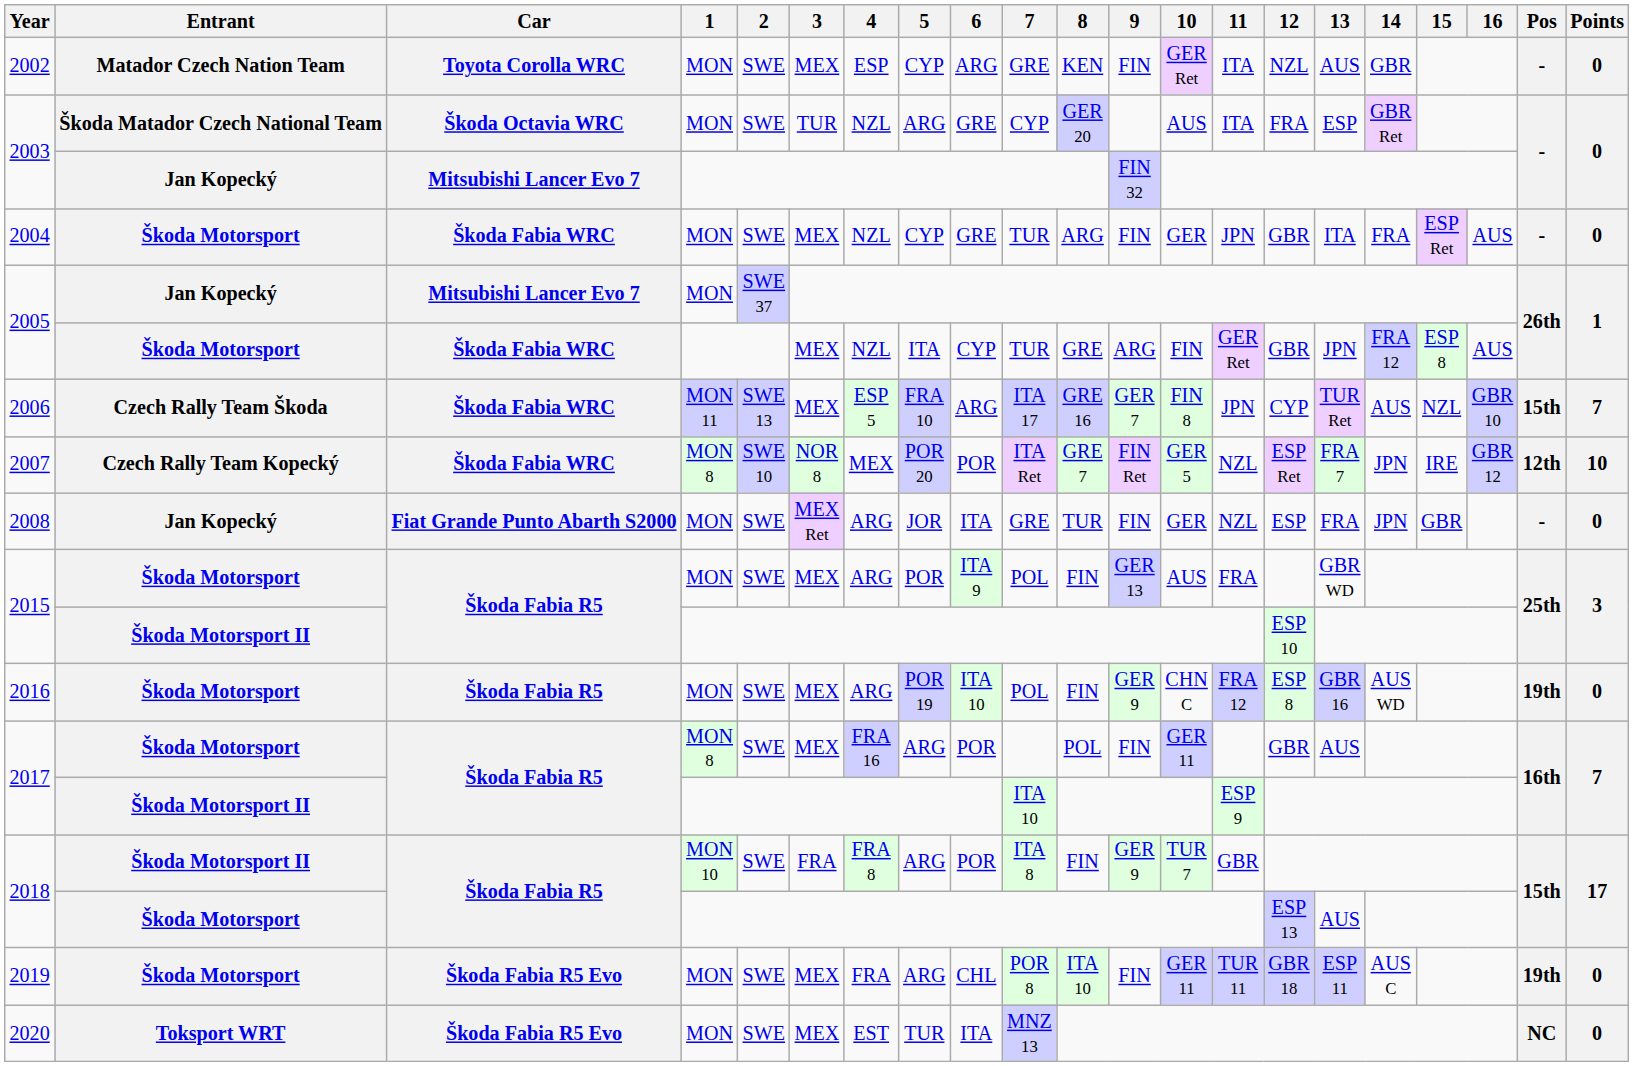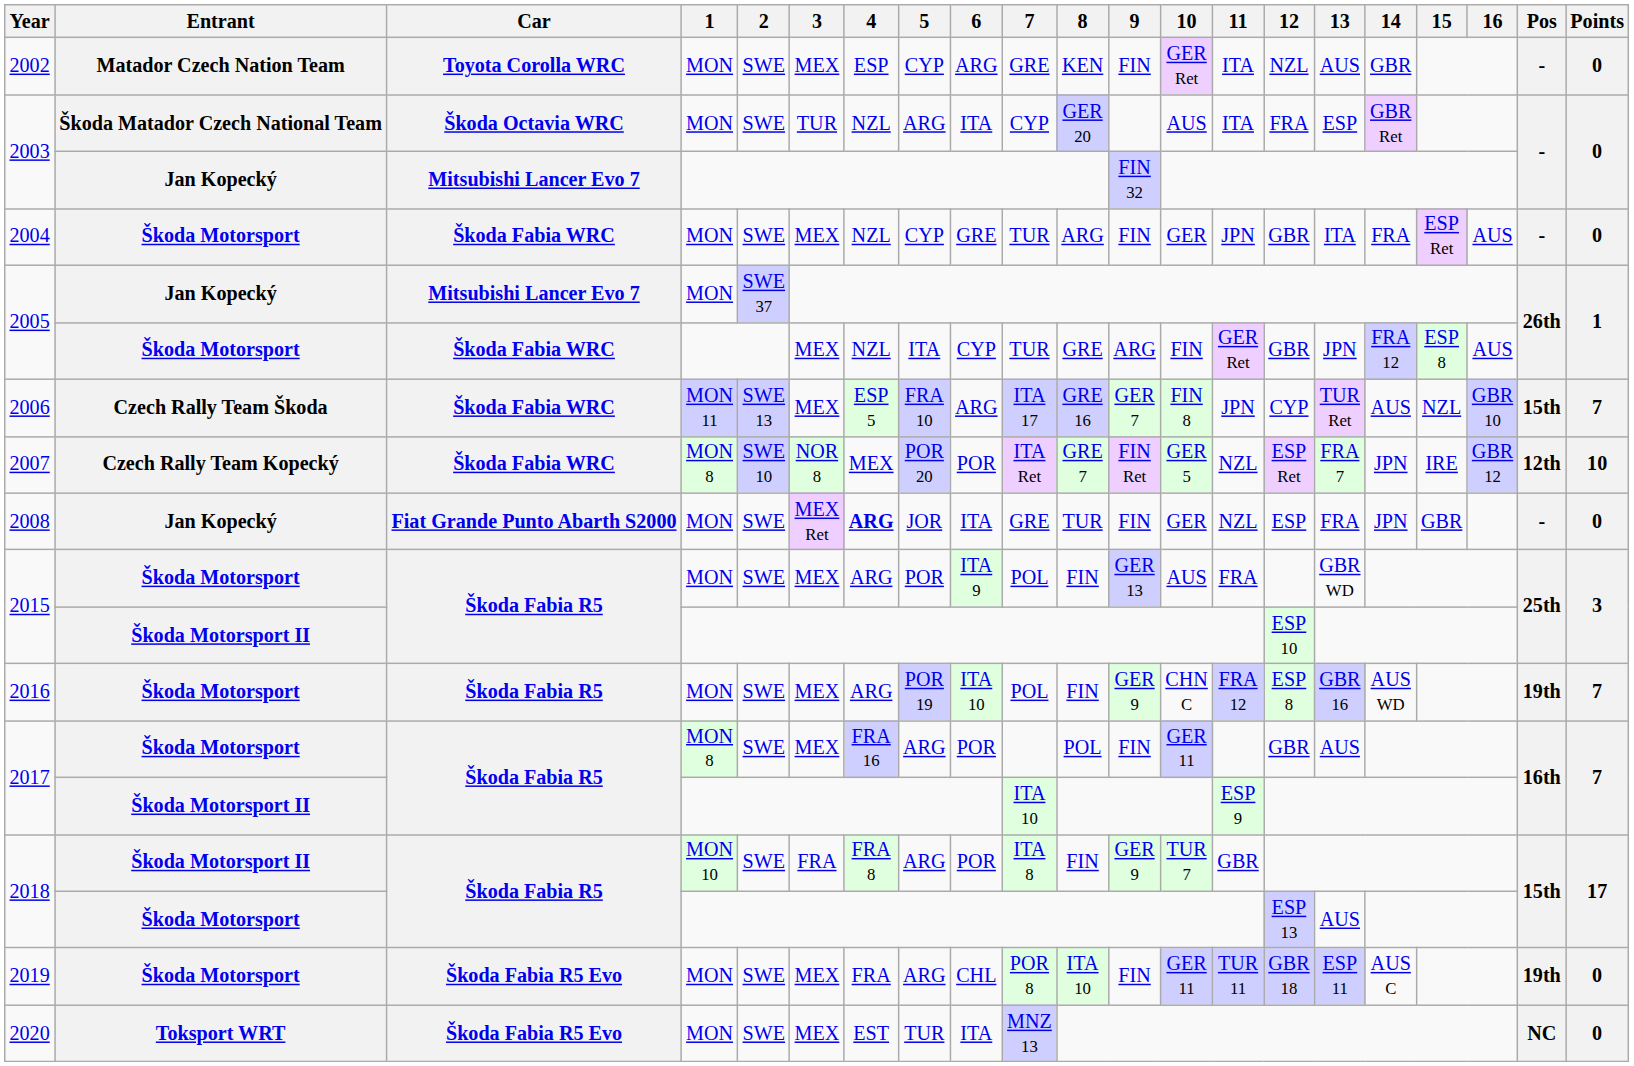2003 / Škoda Matador Czech National Team | 6: GRE -> ITA
2008 | 4: normal -> bold
2016 | Points: 0 -> 7
